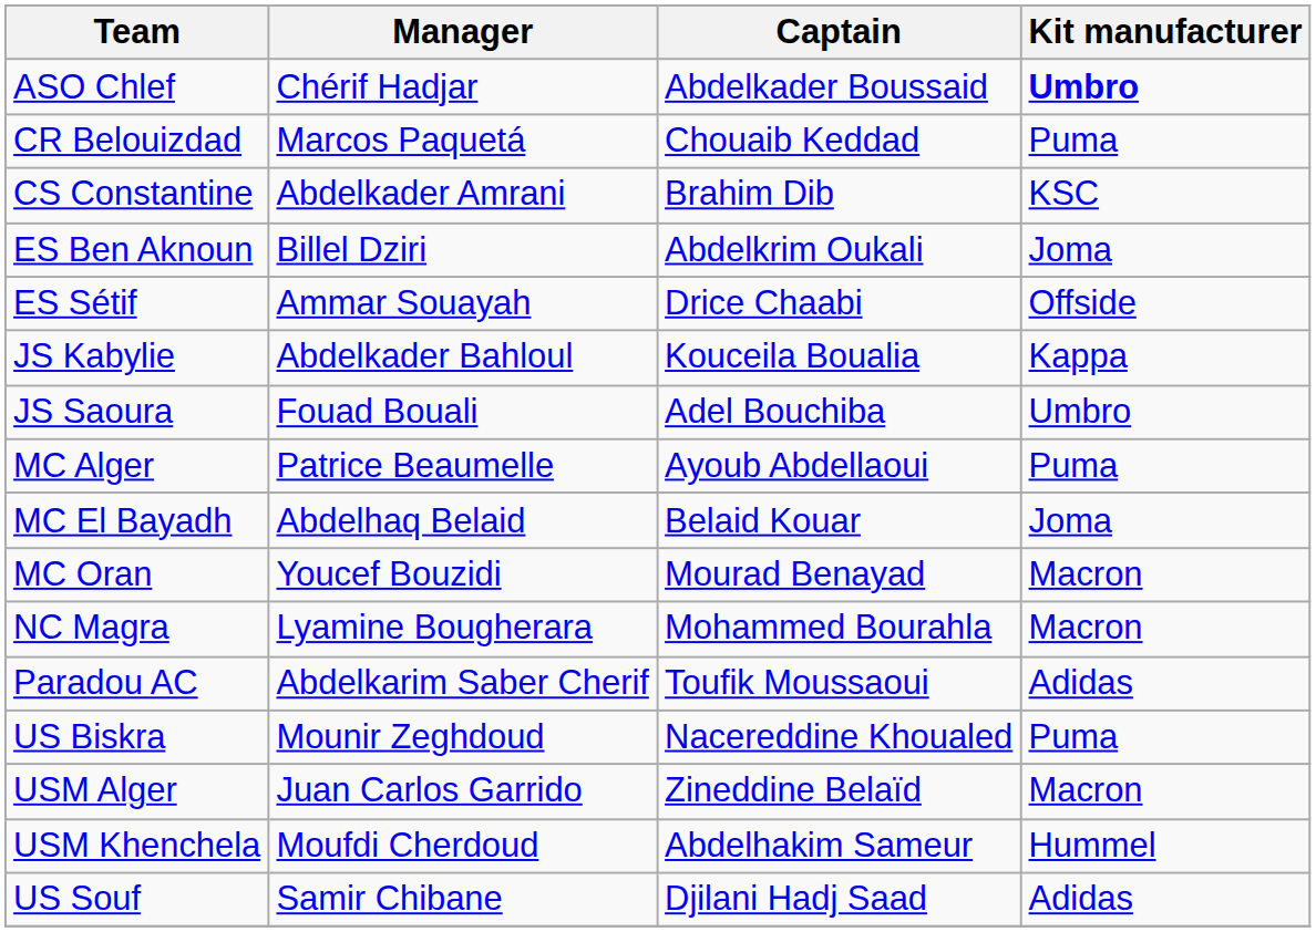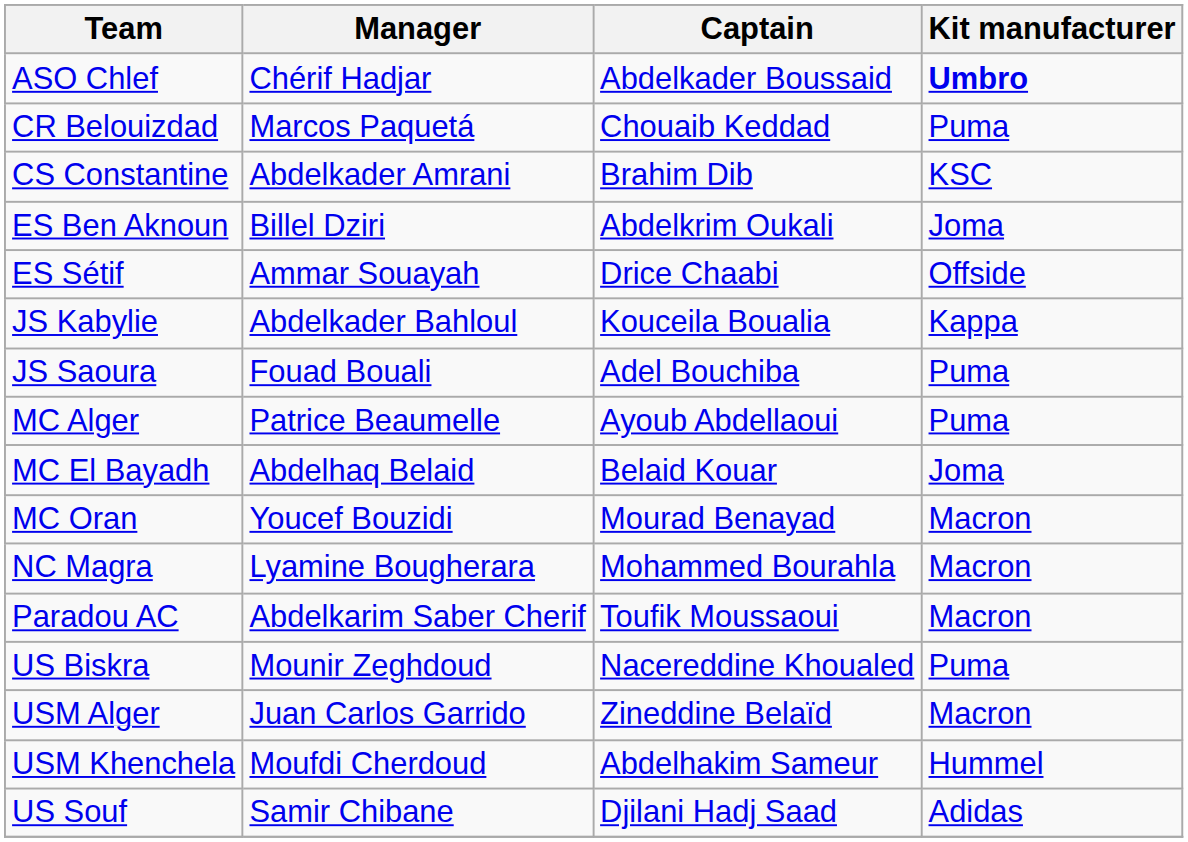JS Saoura | Kit manufacturer: Umbro -> Puma
Paradou AC | Kit manufacturer: Adidas -> Macron
